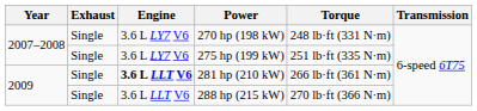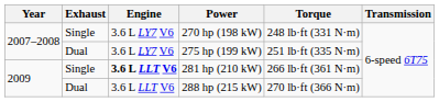275 hp (199 kW) | Exhaust: Single -> Dual
288 hp (215 kW) | Exhaust: Single -> Dual
